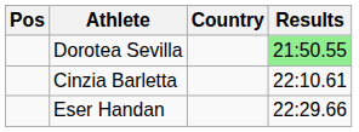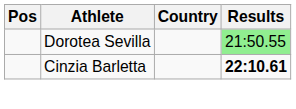Cinzia Barletta | Results: normal -> bold
- row: Eser Handan | 22:29.66
